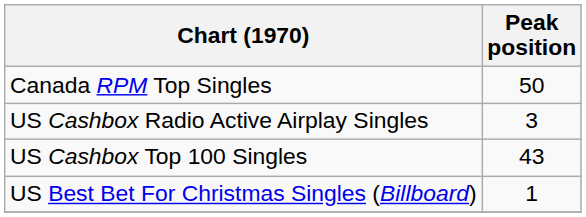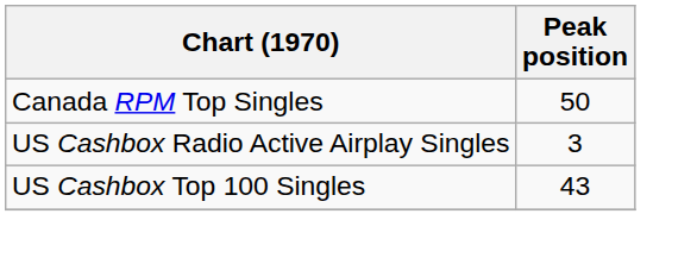- row: US Best Bet For Christmas Singles (Billboard) | 1
